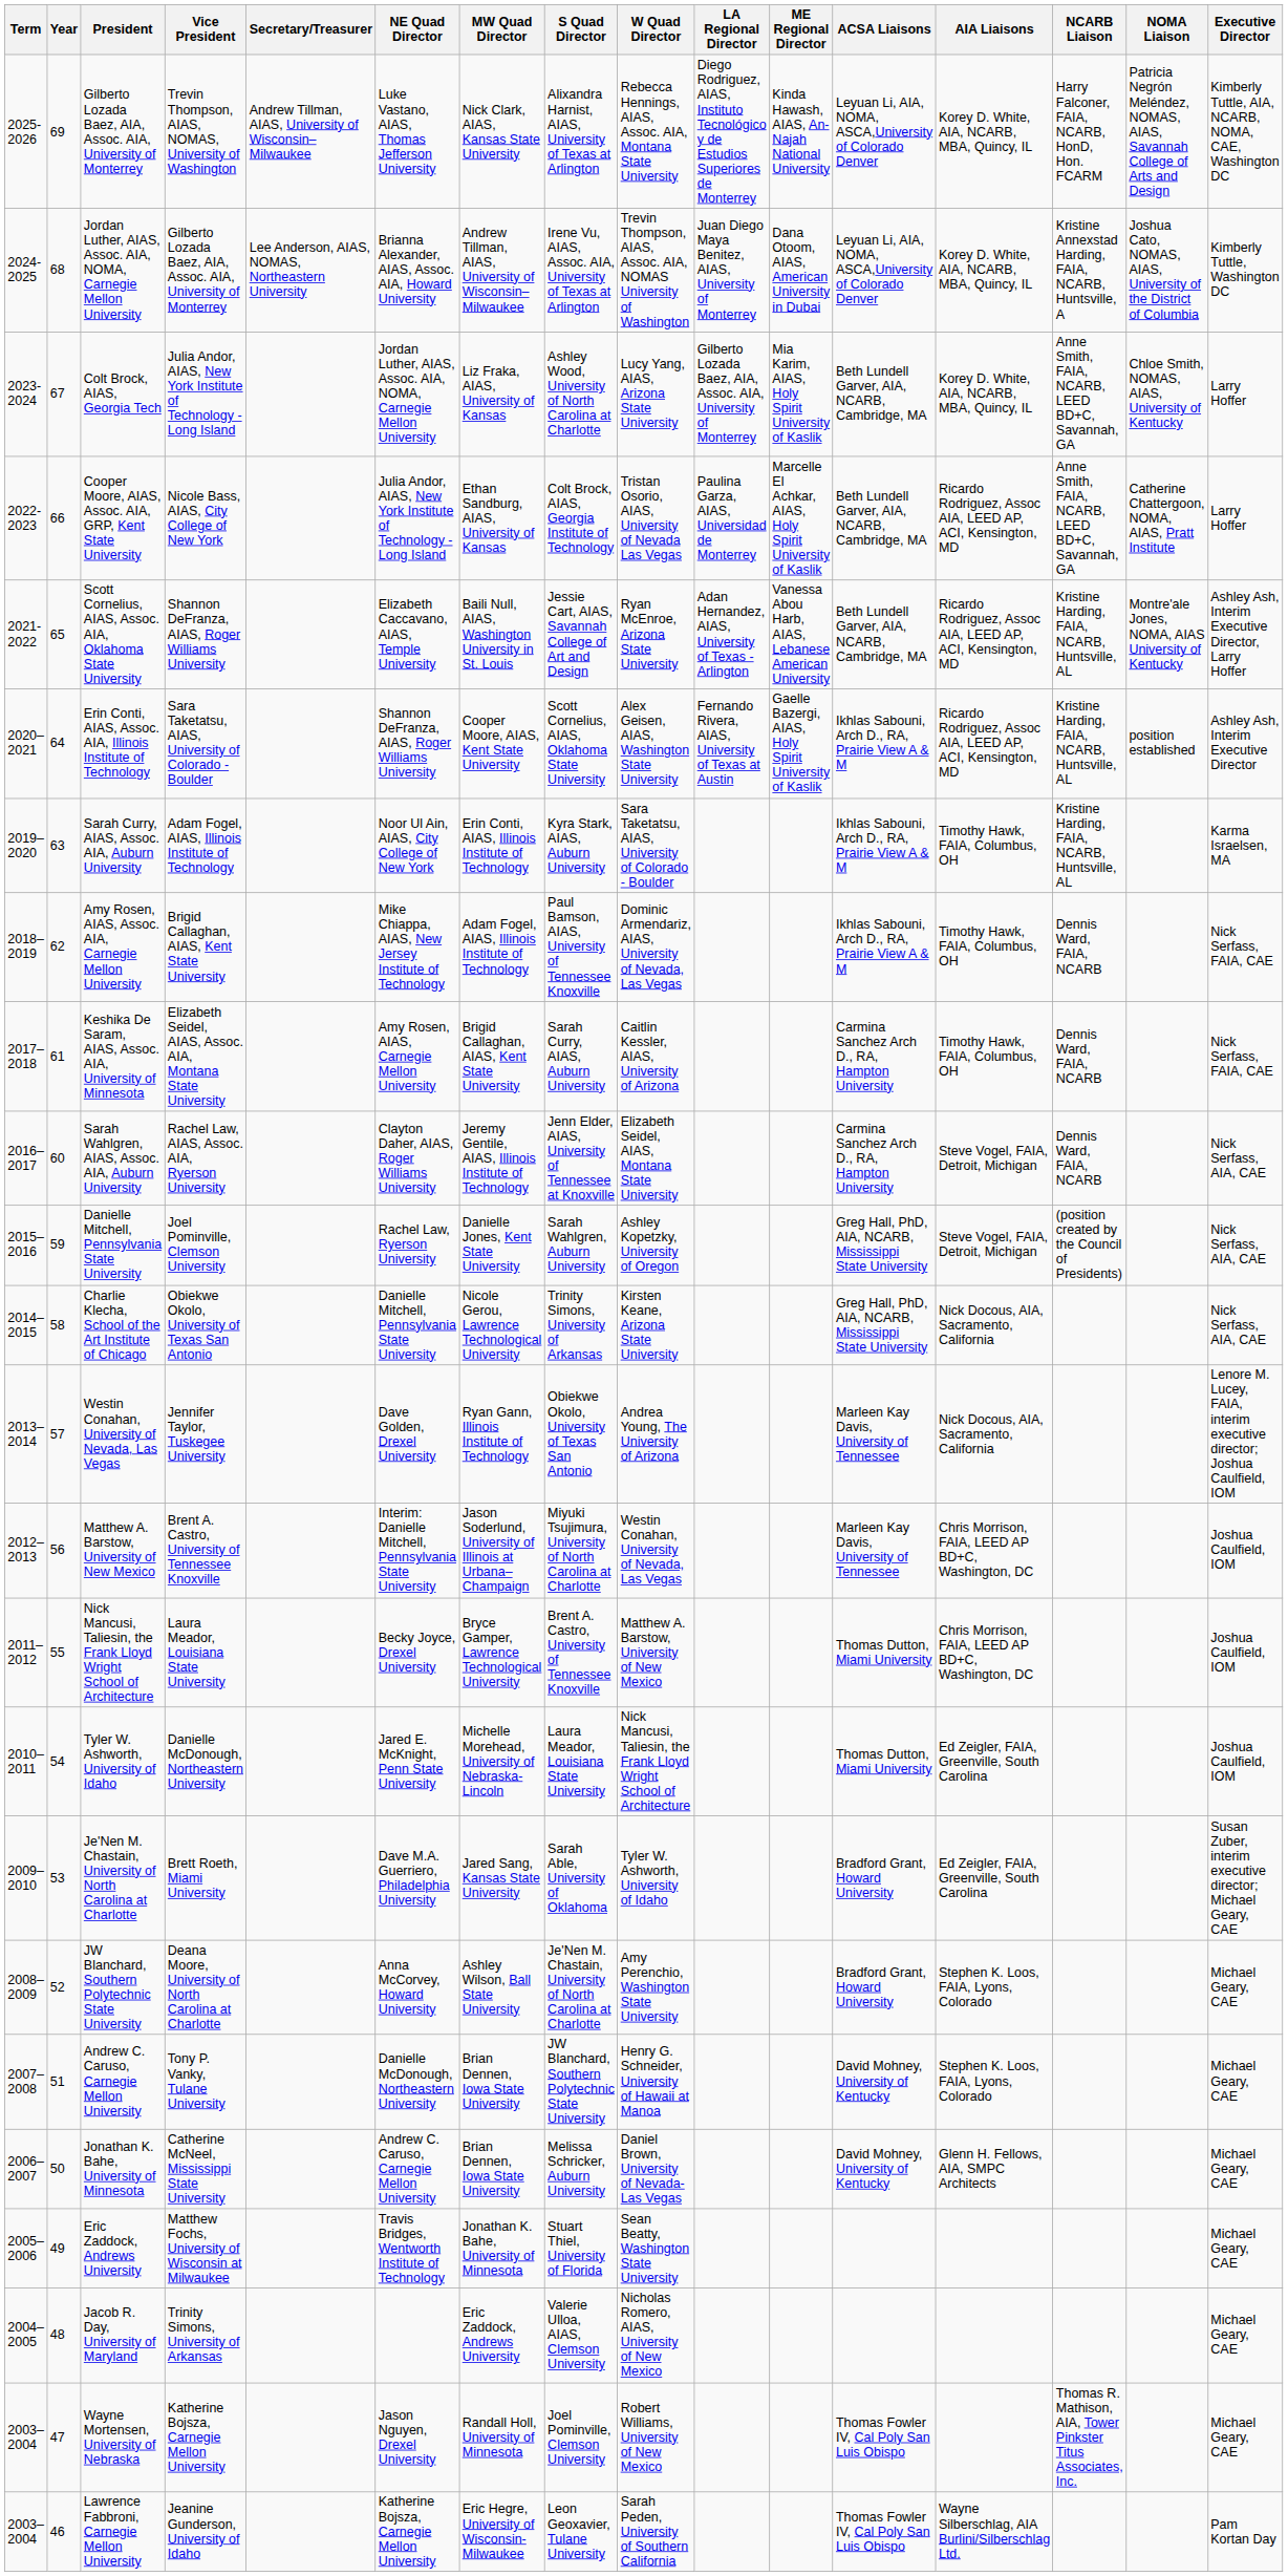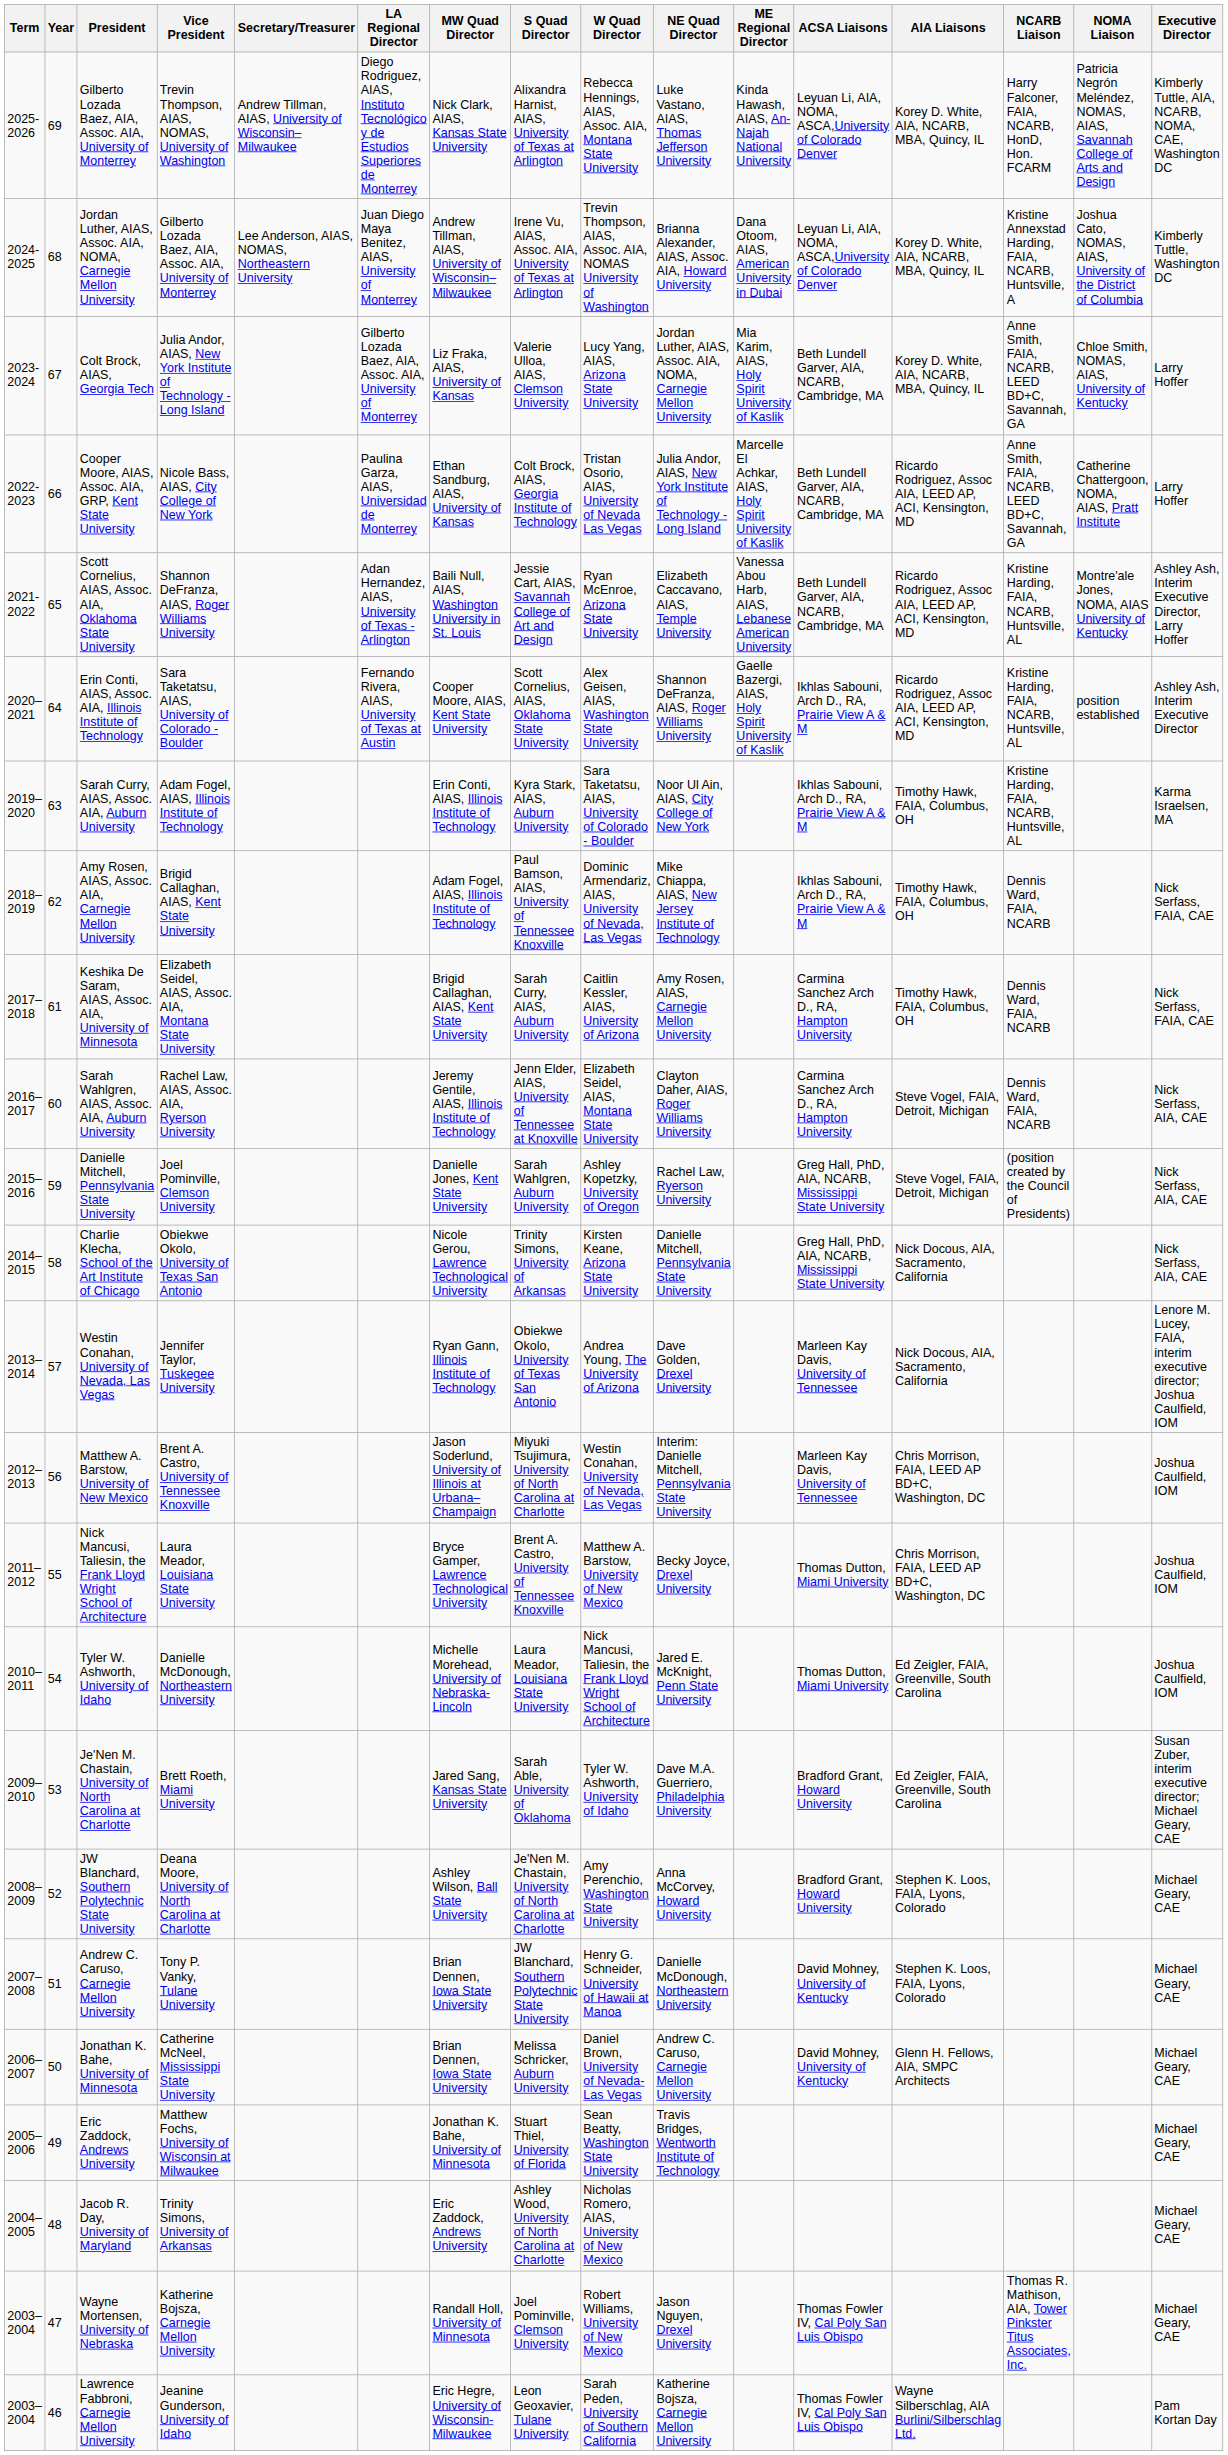columns swapped: NE Quad Director <-> LA Regional Director
Colt Brock, AIAS, Georgia Tech | S Quad Director: Ashley Wood, University of North Carolina at Charlotte -> Valerie Ulloa, AIAS, Clemson University
Jacob R. Day, University of Maryland | S Quad Director: Valerie Ulloa, AIAS, Clemson University -> Ashley Wood, University of North Carolina at Charlotte
